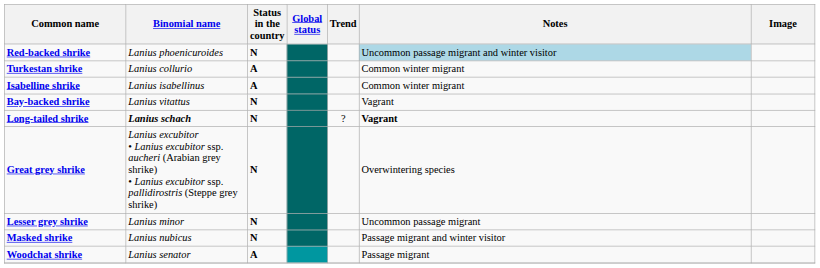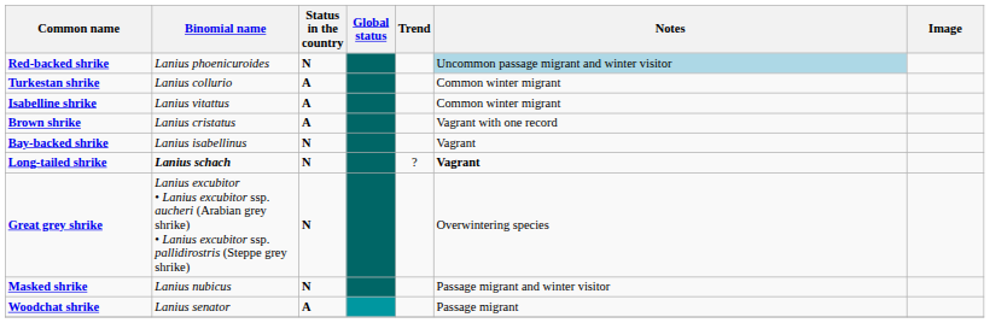Isabelline shrike | Binomial name: Lanius isabellinus -> Lanius vitattus
+ row: Brown shrike | Lanius cristatus | A | Vagrant with one record
Bay-backed shrike | Binomial name: Lanius vitattus -> Lanius isabellinus
- row: Lesser grey shrike | Lanius minor | N | Uncommon passage migrant
